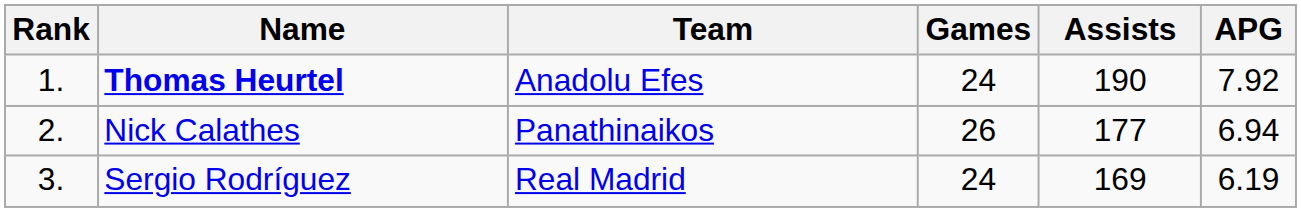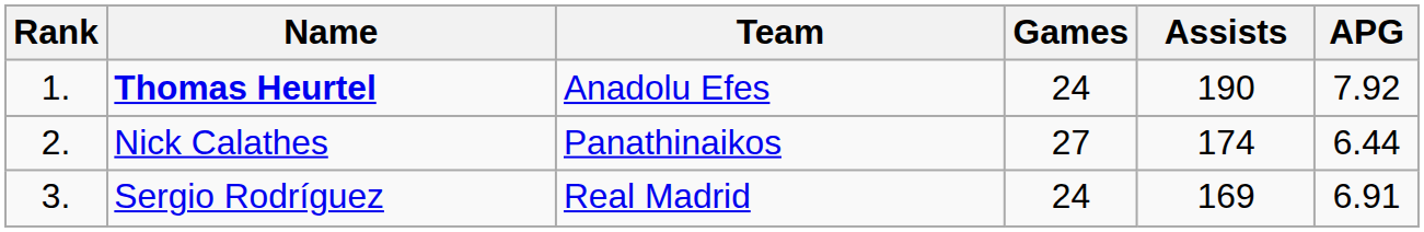Nick Calathes | Games: 26 -> 27
Nick Calathes | Assists: 177 -> 174
Nick Calathes | APG: 6.94 -> 6.44
Sergio Rodríguez | APG: 6.19 -> 6.91
